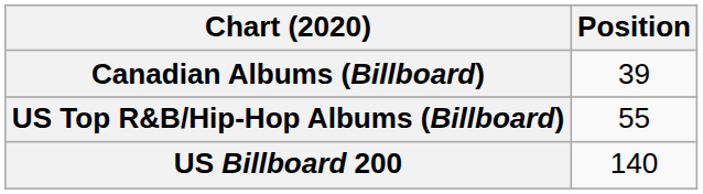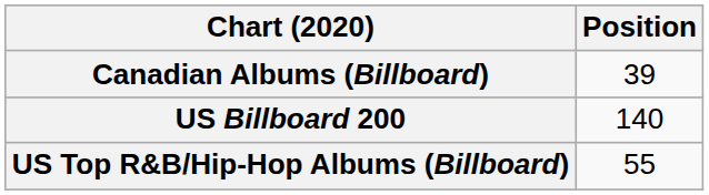rows swapped: US Billboard 200 <-> US Top R&B/Hip-Hop Albums (Billboard)
